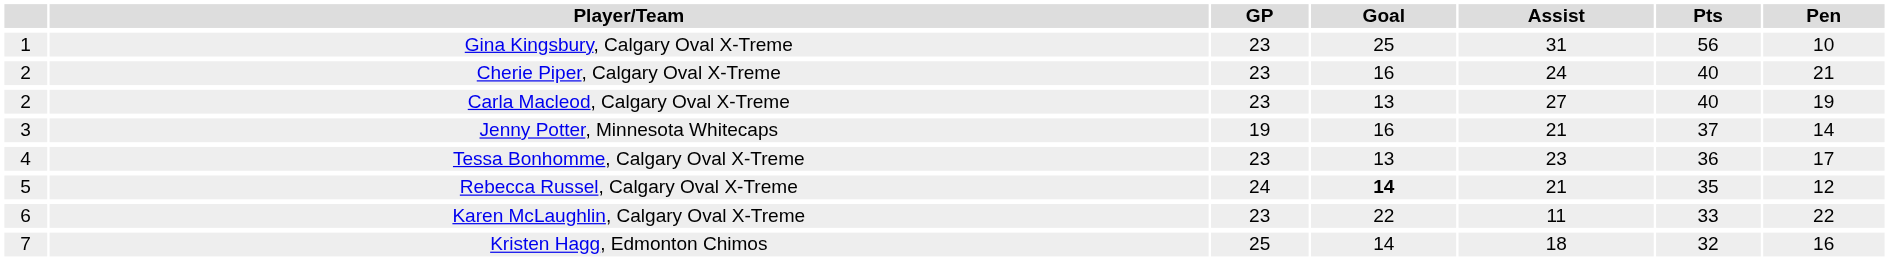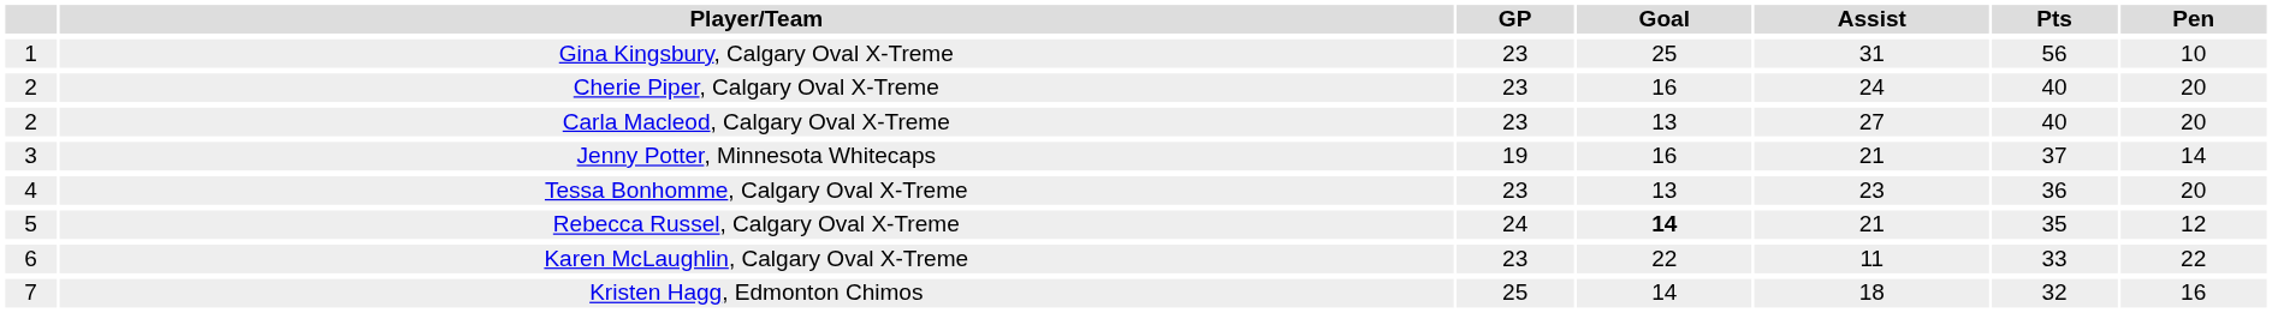Cherie Piper, Calgary Oval X-Treme | Pen: 21 -> 20
Carla Macleod, Calgary Oval X-Treme | Pen: 19 -> 20
Tessa Bonhomme, Calgary Oval X-Treme | Pen: 17 -> 20
